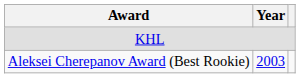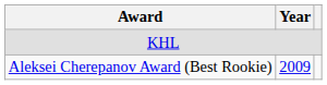Aleksei Cherepanov Award (Best Rookie) | Year: 2003 -> 2009
